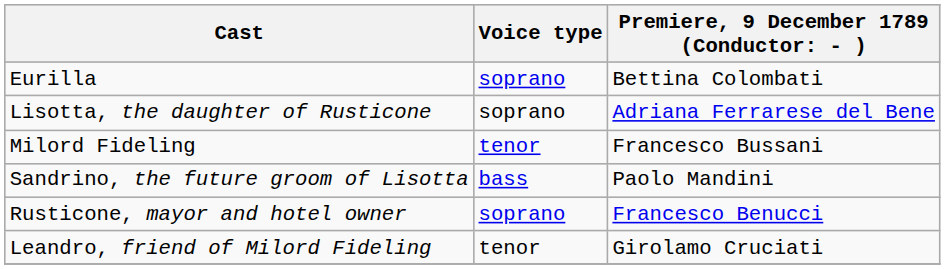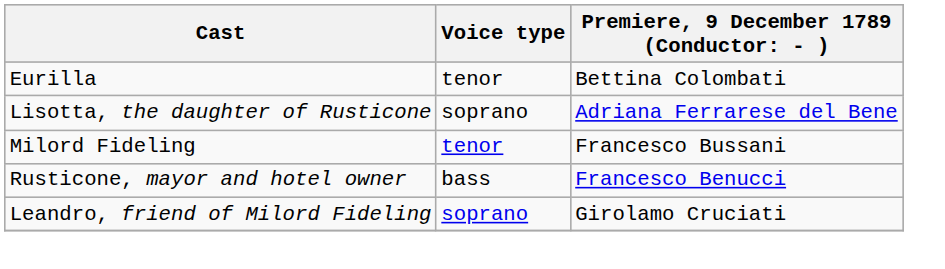Eurilla | Voice type: soprano -> tenor
- row: Sandrino, the future groom of Lisotta | bass | Paolo Mandini
Rusticone, mayor and hotel owner | Voice type: soprano -> bass
Leandro, friend of Milord Fideling | Voice type: tenor -> soprano
